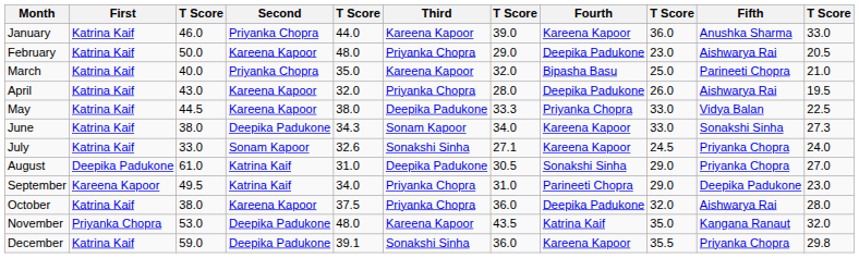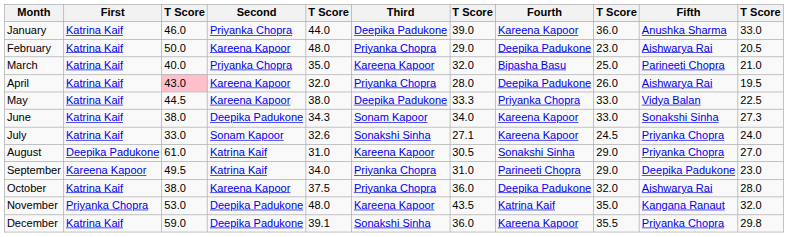January | Third: Kareena Kapoor -> Deepika Padukone
April | column 3: no background -> pink background
August | Third: Deepika Padukone -> Kareena Kapoor
